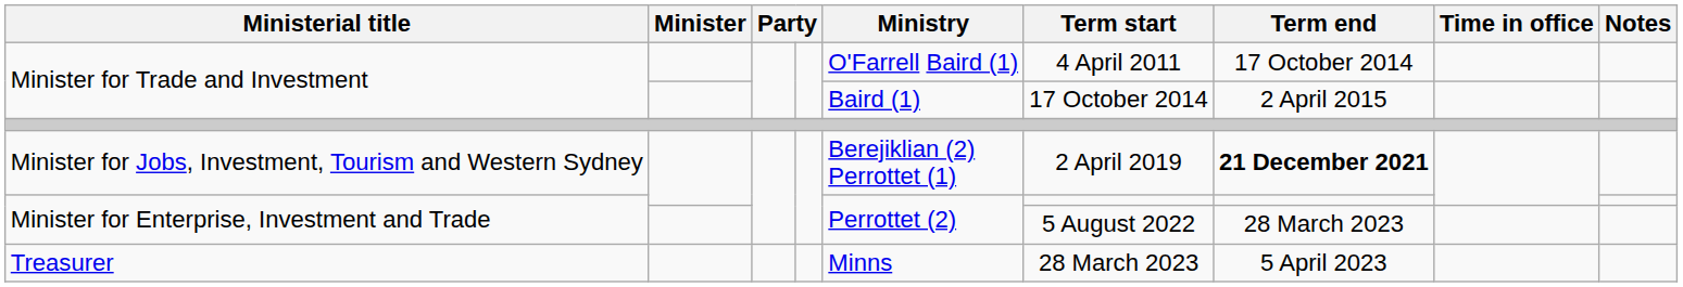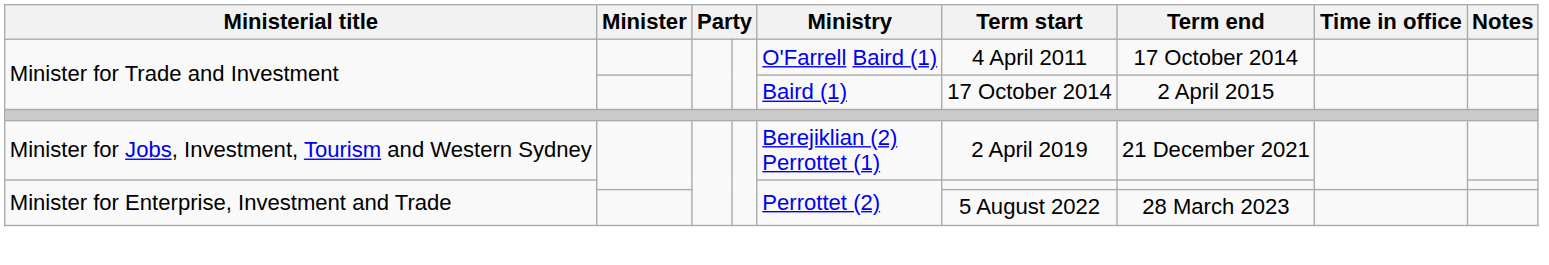Minister for Jobs, Investment, Tourism and Western Sydney | Term end: bold -> normal
- row: Treasurer | Minns | 28 March 2023 | 5 April 2023
